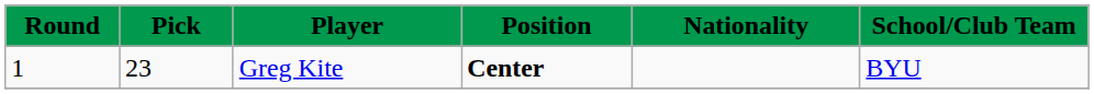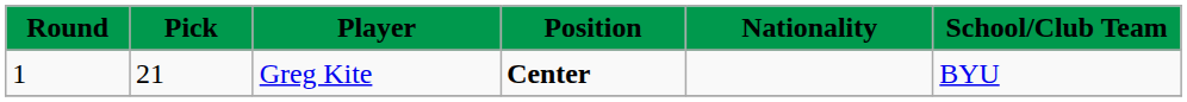Greg Kite | Pick: 23 -> 21
